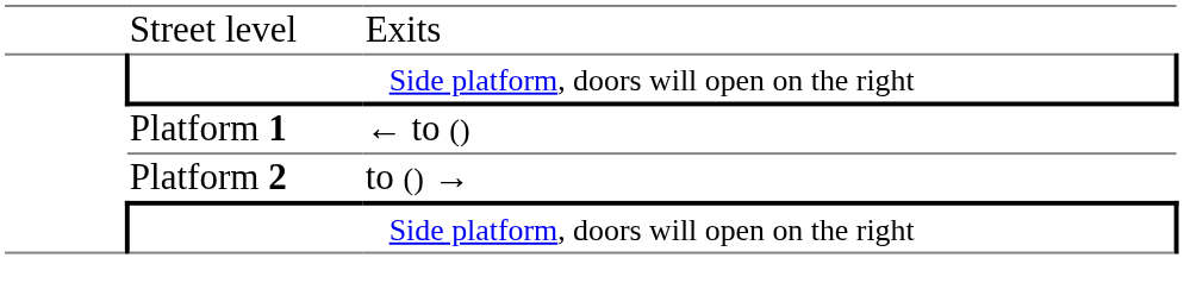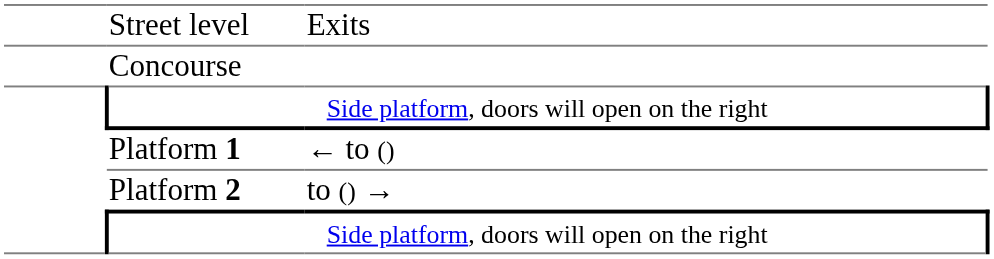+ row: Concourse
